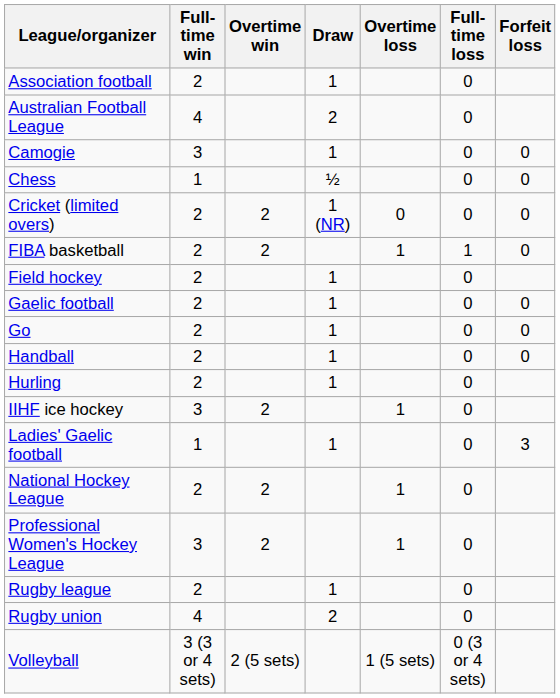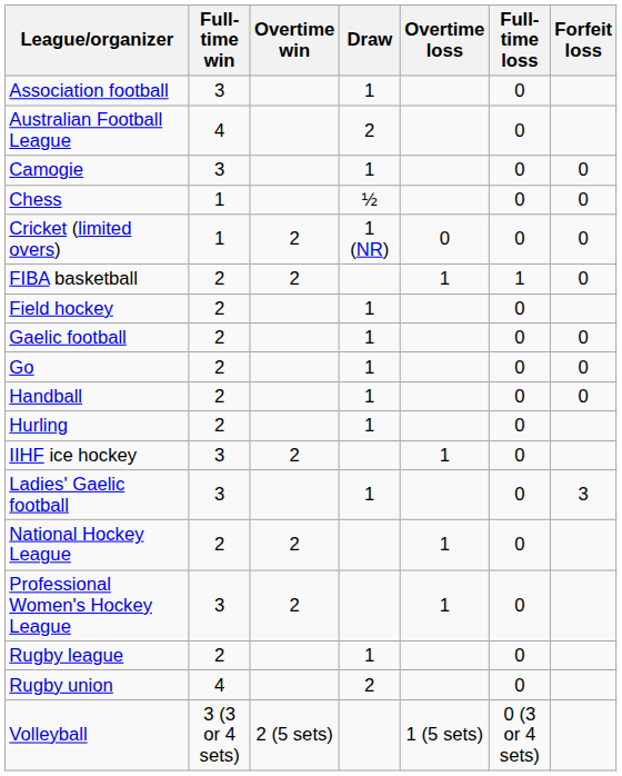Association football | Full-time win: 2 -> 3
Cricket (limited overs) | Full-time win: 2 -> 1
Ladies' Gaelic football | Full-time win: 1 -> 3
